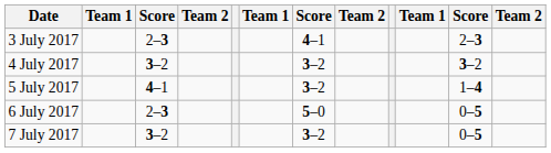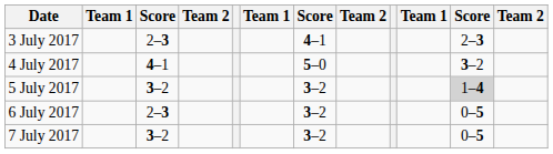4 July 2017 | column 3: 3–2 -> 4–1
4 July 2017 | column 7: 3–2 -> 5–0
5 July 2017 | column 3: 4–1 -> 3–2
5 July 2017 | column 11: no background -> lightgrey background
6 July 2017 | column 7: 5–0 -> 3–2
